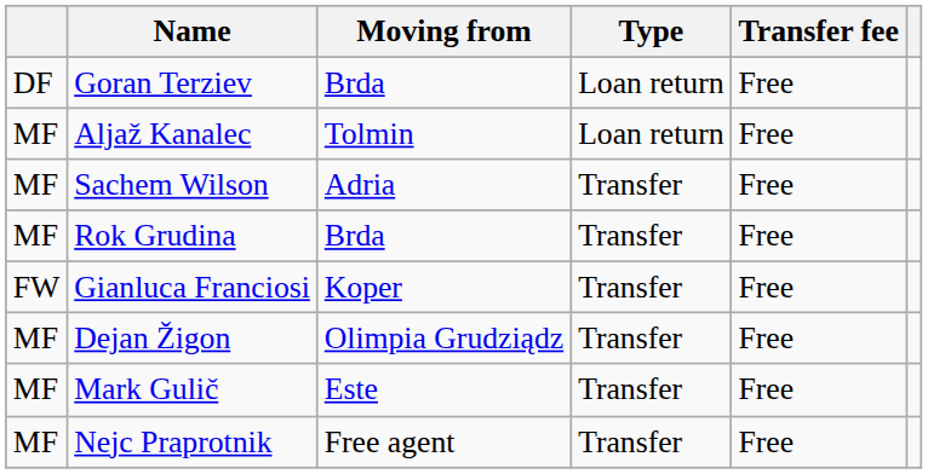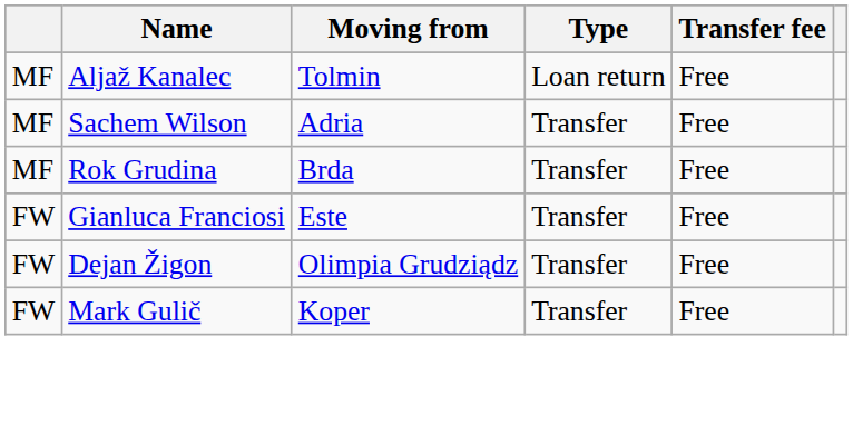- row: DF | Goran Terziev | Brda | Loan return | Free
Gianluca Franciosi | Moving from: Koper -> Este
Dejan Žigon | column 1: MF -> FW
Mark Gulič | column 1: MF -> FW
Mark Gulič | Moving from: Este -> Koper
- row: MF | Nejc Praprotnik | Free agent | Transfer | Free
